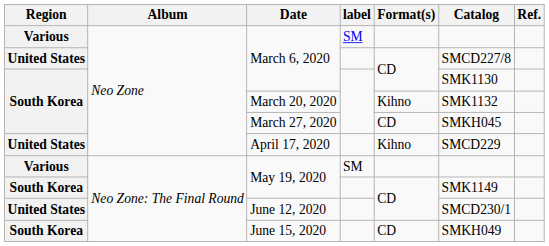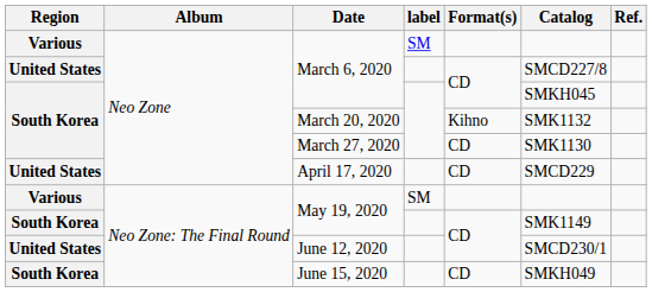South Korea / March 6, 2020 | Catalog: SMK1130 -> SMKH045
March 27, 2020 | Catalog: SMKH045 -> SMK1130
April 17, 2020 | Format(s): Kihno -> CD
